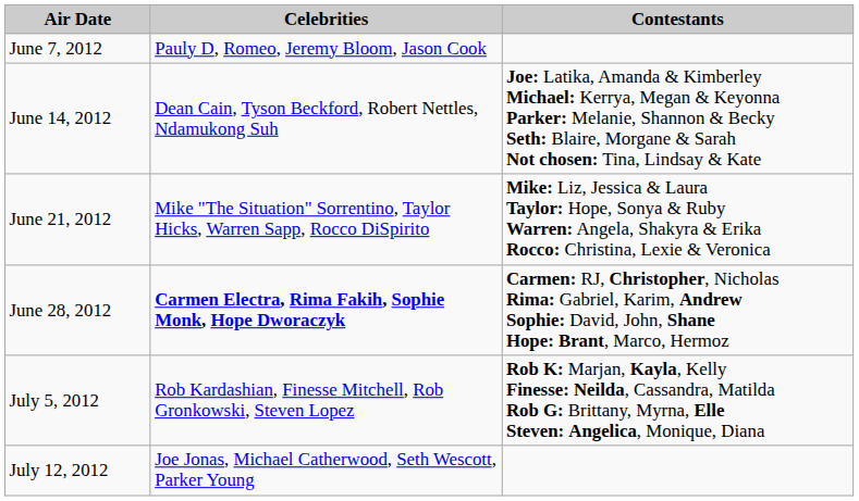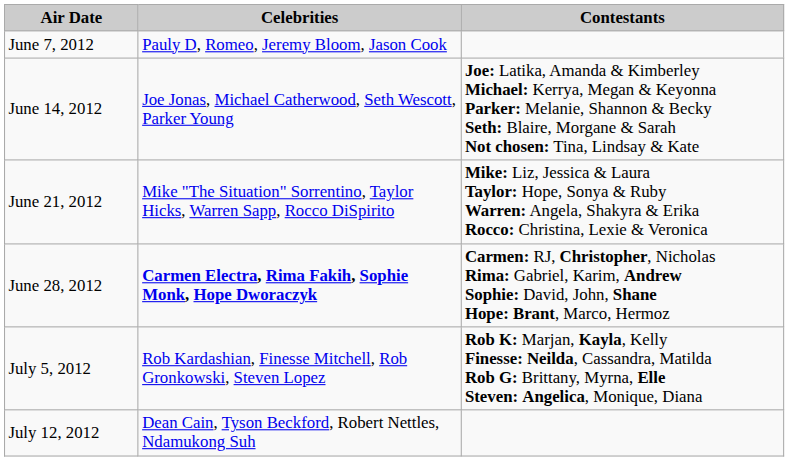June 14, 2012 | Celebrities: Dean Cain, Tyson Beckford, Robert Nettles, Ndamukong Suh -> Joe Jonas, Michael Catherwood, Seth Wescott, Parker Young
July 12, 2012 | Celebrities: Joe Jonas, Michael Catherwood, Seth Wescott, Parker Young -> Dean Cain, Tyson Beckford, Robert Nettles, Ndamukong Suh
